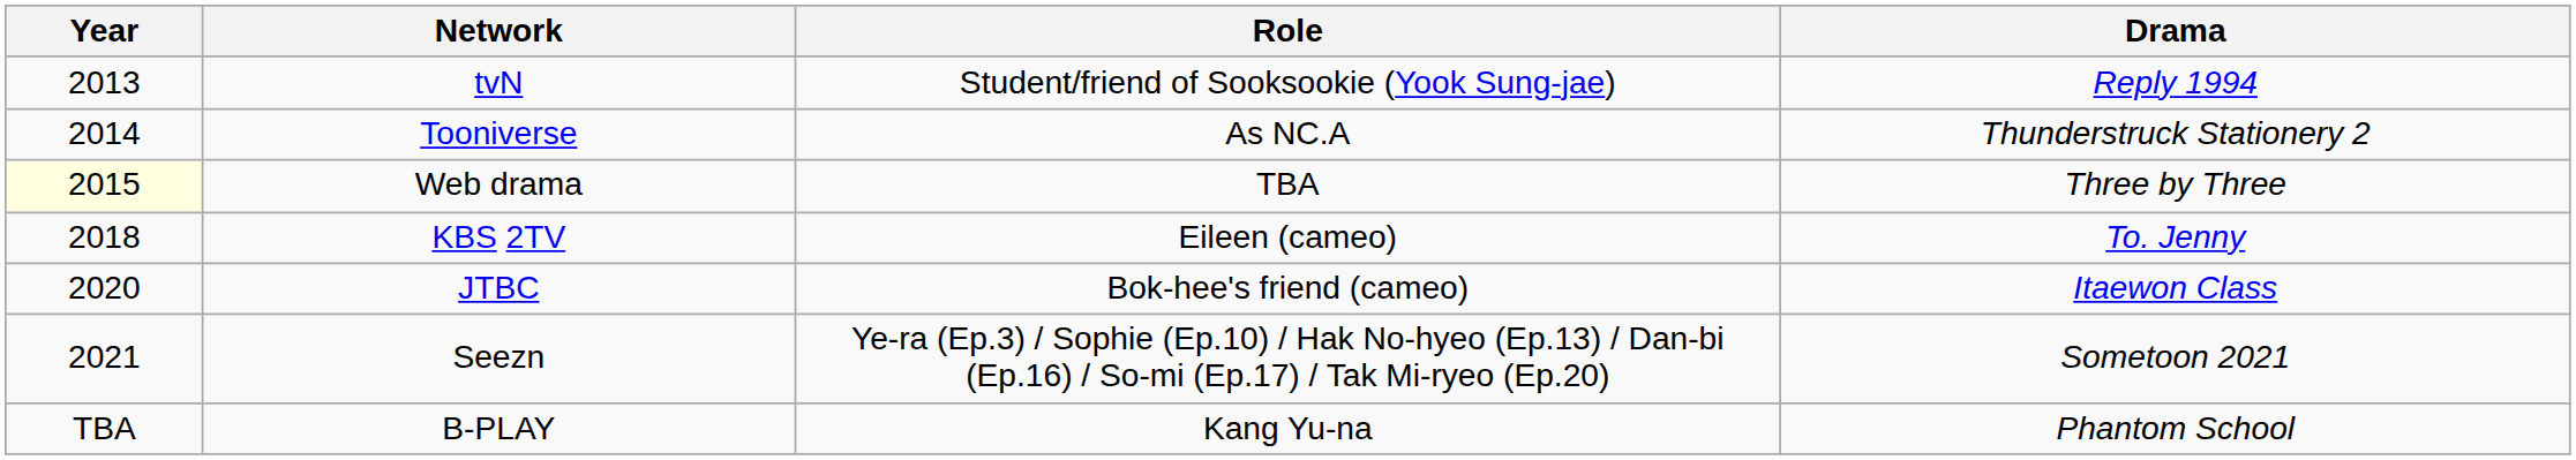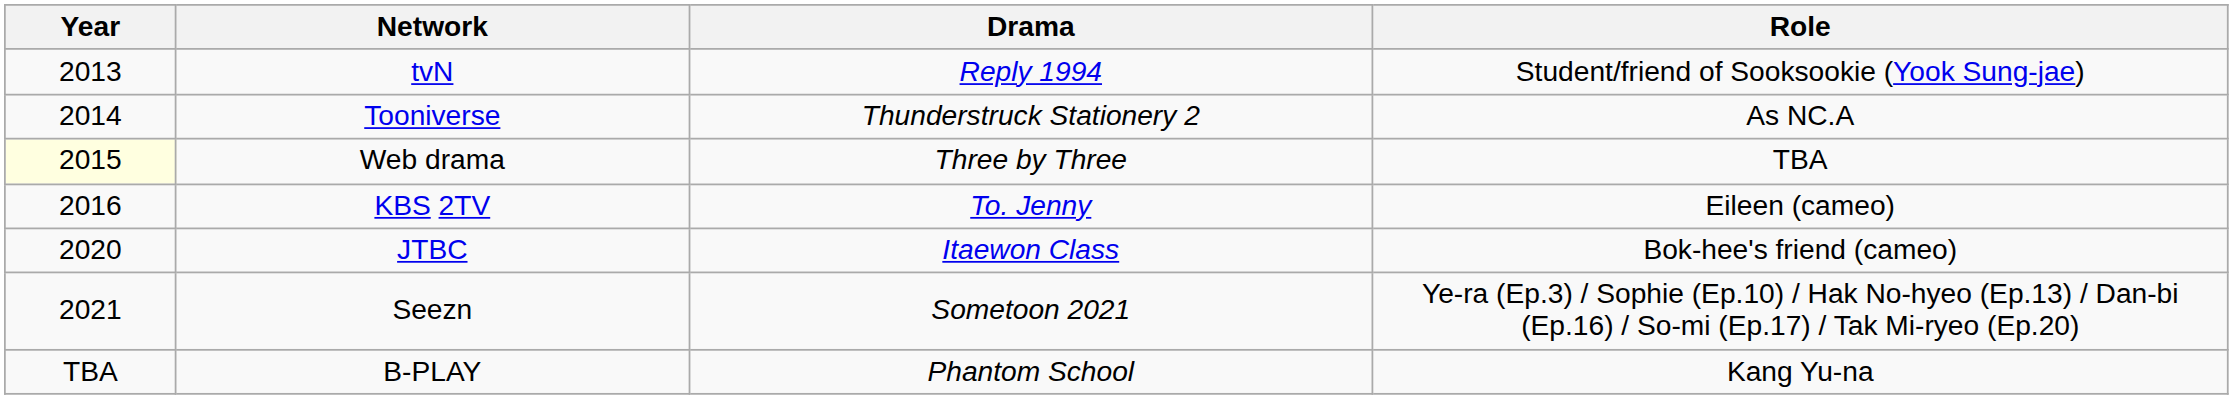columns swapped: Drama <-> Role
KBS 2TV | Year: 2018 -> 2016
